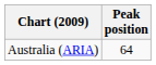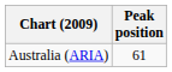Australia (ARIA) | Peak position: 64 -> 61
